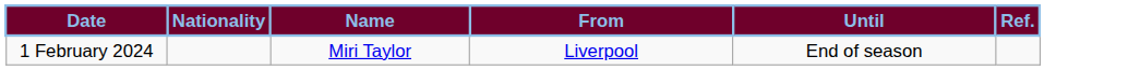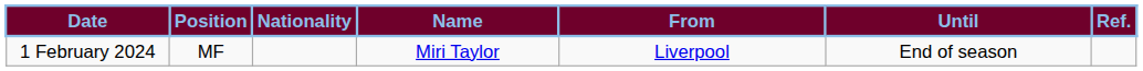+ column: Position | MF
